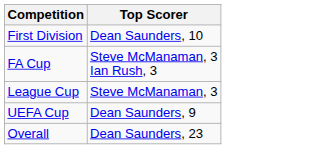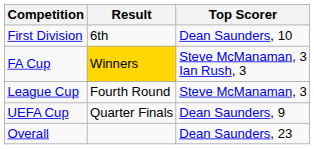+ column: Result | 6th | Winners | Fourth Round | Quarter Finals
